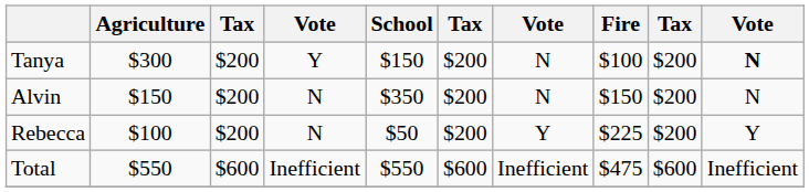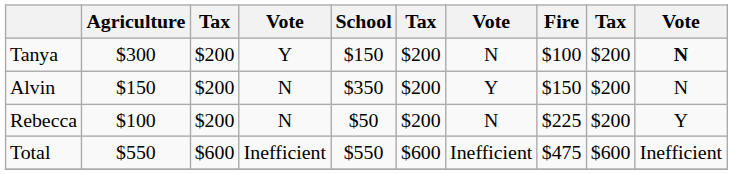Alvin | column 7: N -> Y
Rebecca | column 7: Y -> N
